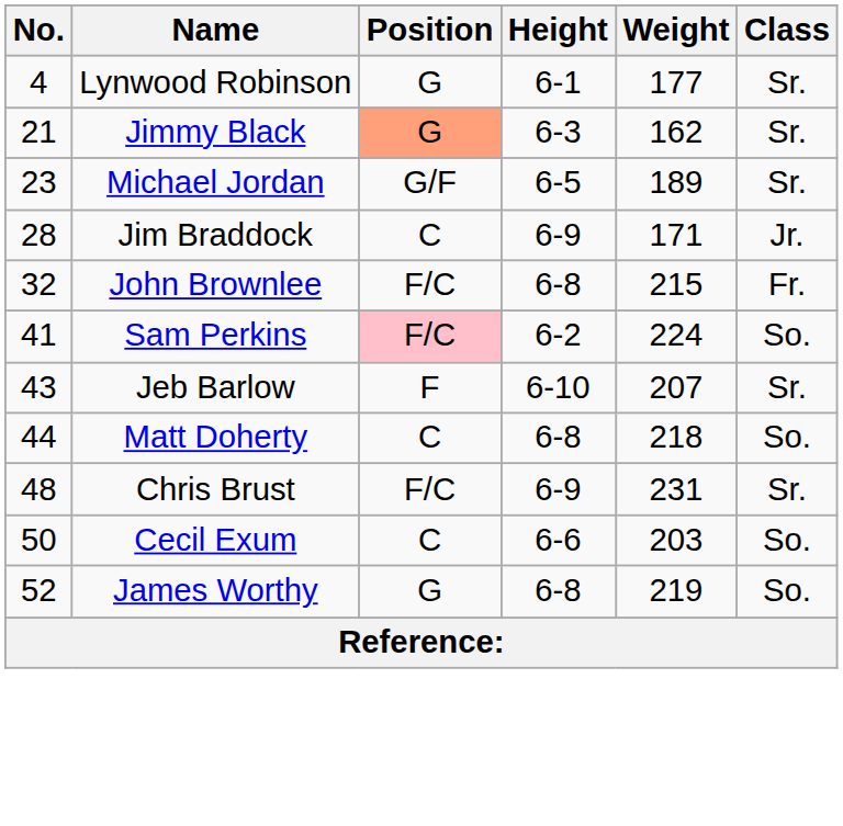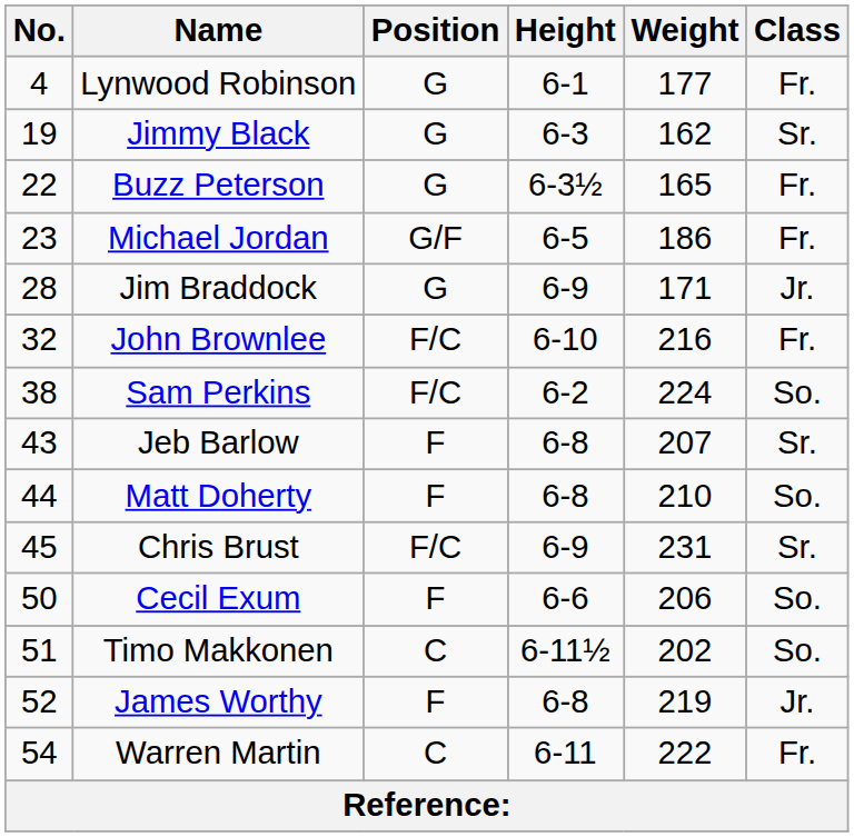Lynwood Robinson | Class: Sr. -> Fr.
Jimmy Black | No.: 21 -> 19
Jimmy Black | Position: lightsalmon background -> no background
+ row: 22 | Buzz Peterson | G | 6-3½ | 165 | Fr.
Michael Jordan | Weight: 189 -> 186
Michael Jordan | Class: Sr. -> Fr.
Jim Braddock | Position: C -> G
John Brownlee | Height: 6-8 -> 6-10
John Brownlee | Weight: 215 -> 216
Sam Perkins | No.: 41 -> 38
Sam Perkins | Position: pink background -> no background
Jeb Barlow | Height: 6-10 -> 6-8
Matt Doherty | Position: C -> F
Matt Doherty | Weight: 218 -> 210
Chris Brust | No.: 48 -> 45
Cecil Exum | Position: C -> F
Cecil Exum | Weight: 203 -> 206
+ row: 51 | Timo Makkonen | C | 6-11½ | 202 | So.
James Worthy | Position: G -> F
James Worthy | Class: So. -> Jr.
+ row: 54 | Warren Martin | C | 6-11 | 222 | Fr.
